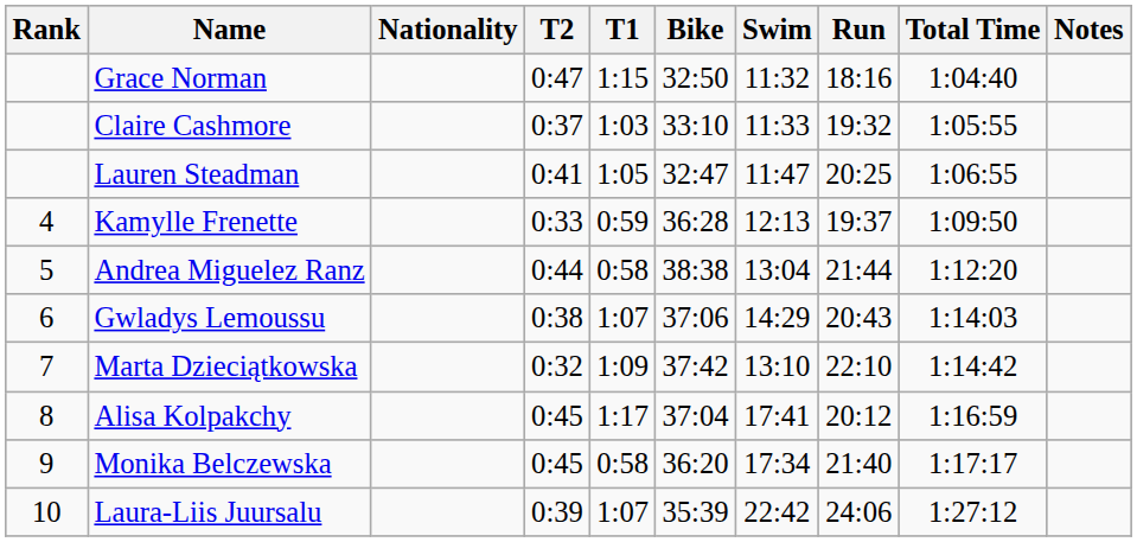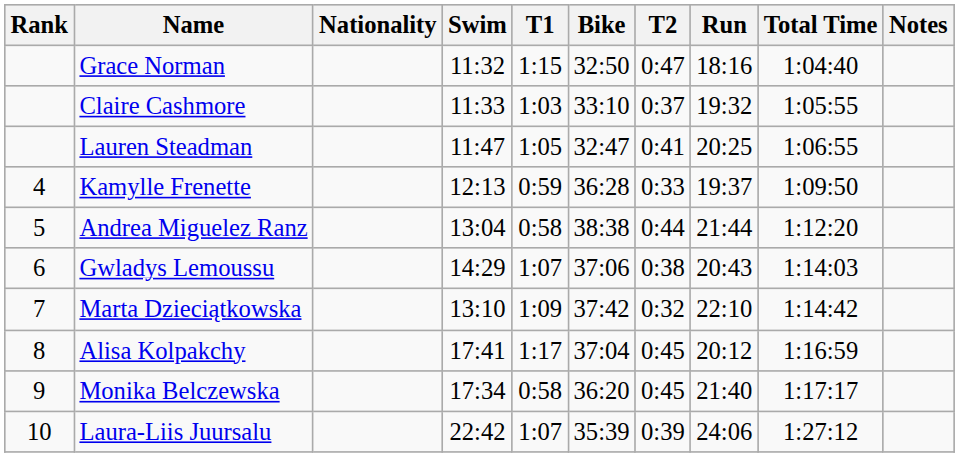columns swapped: Swim <-> T2
